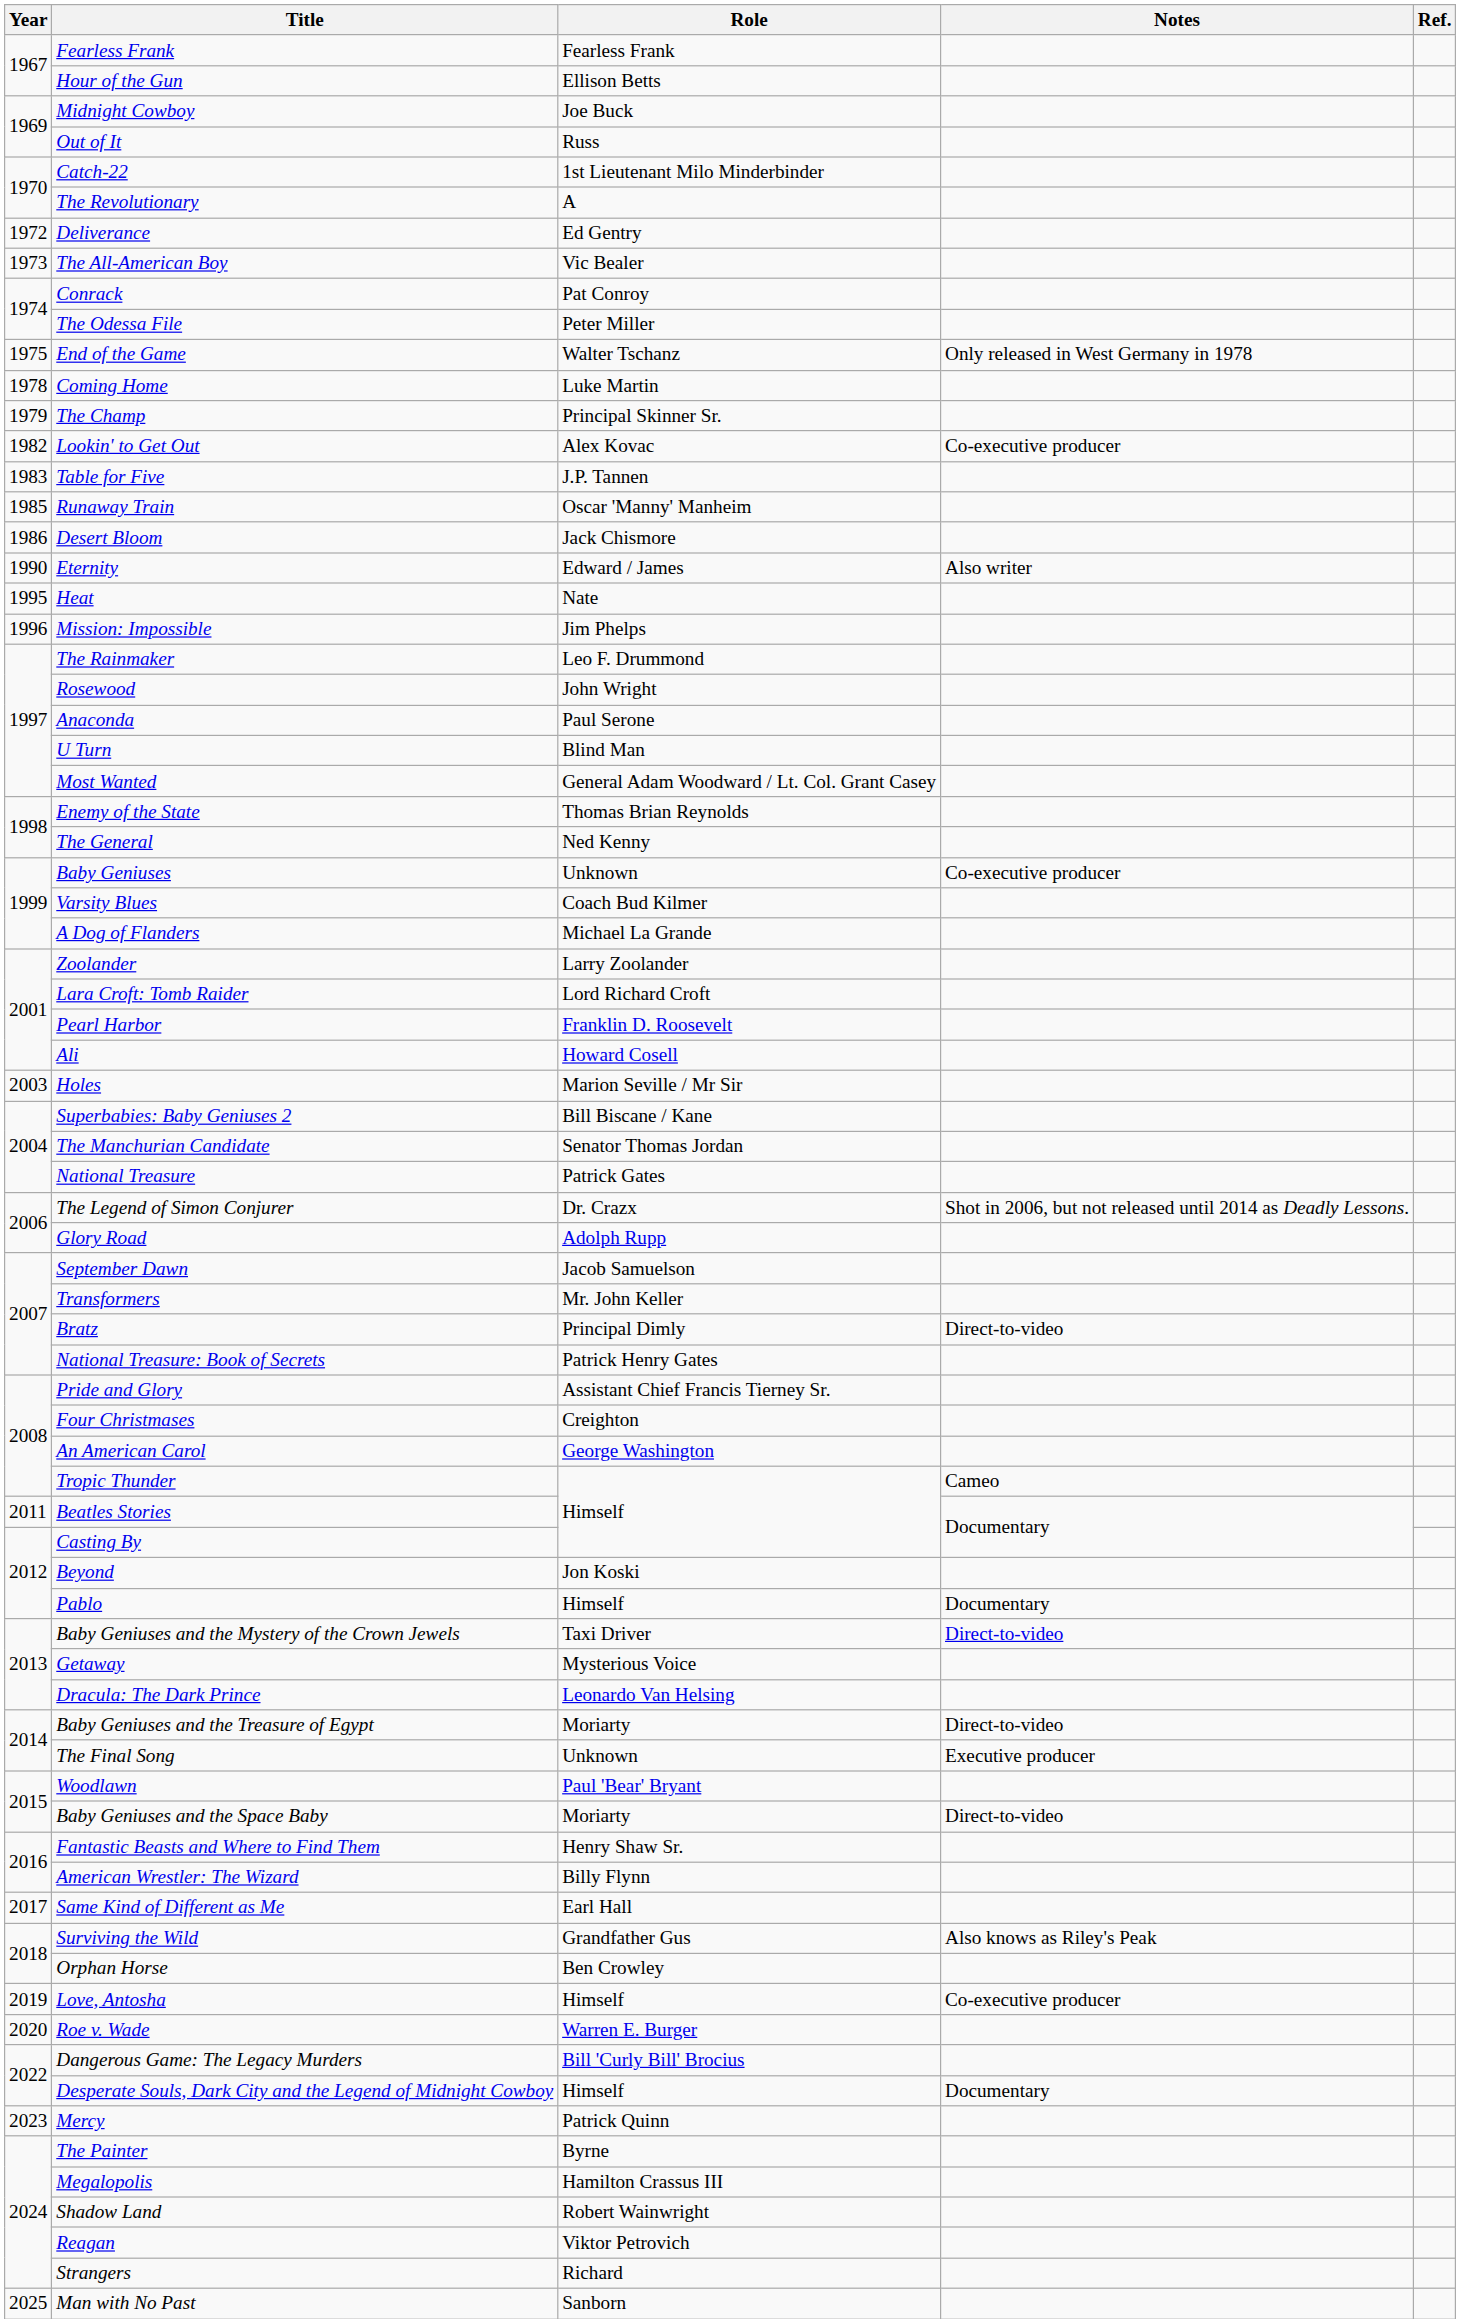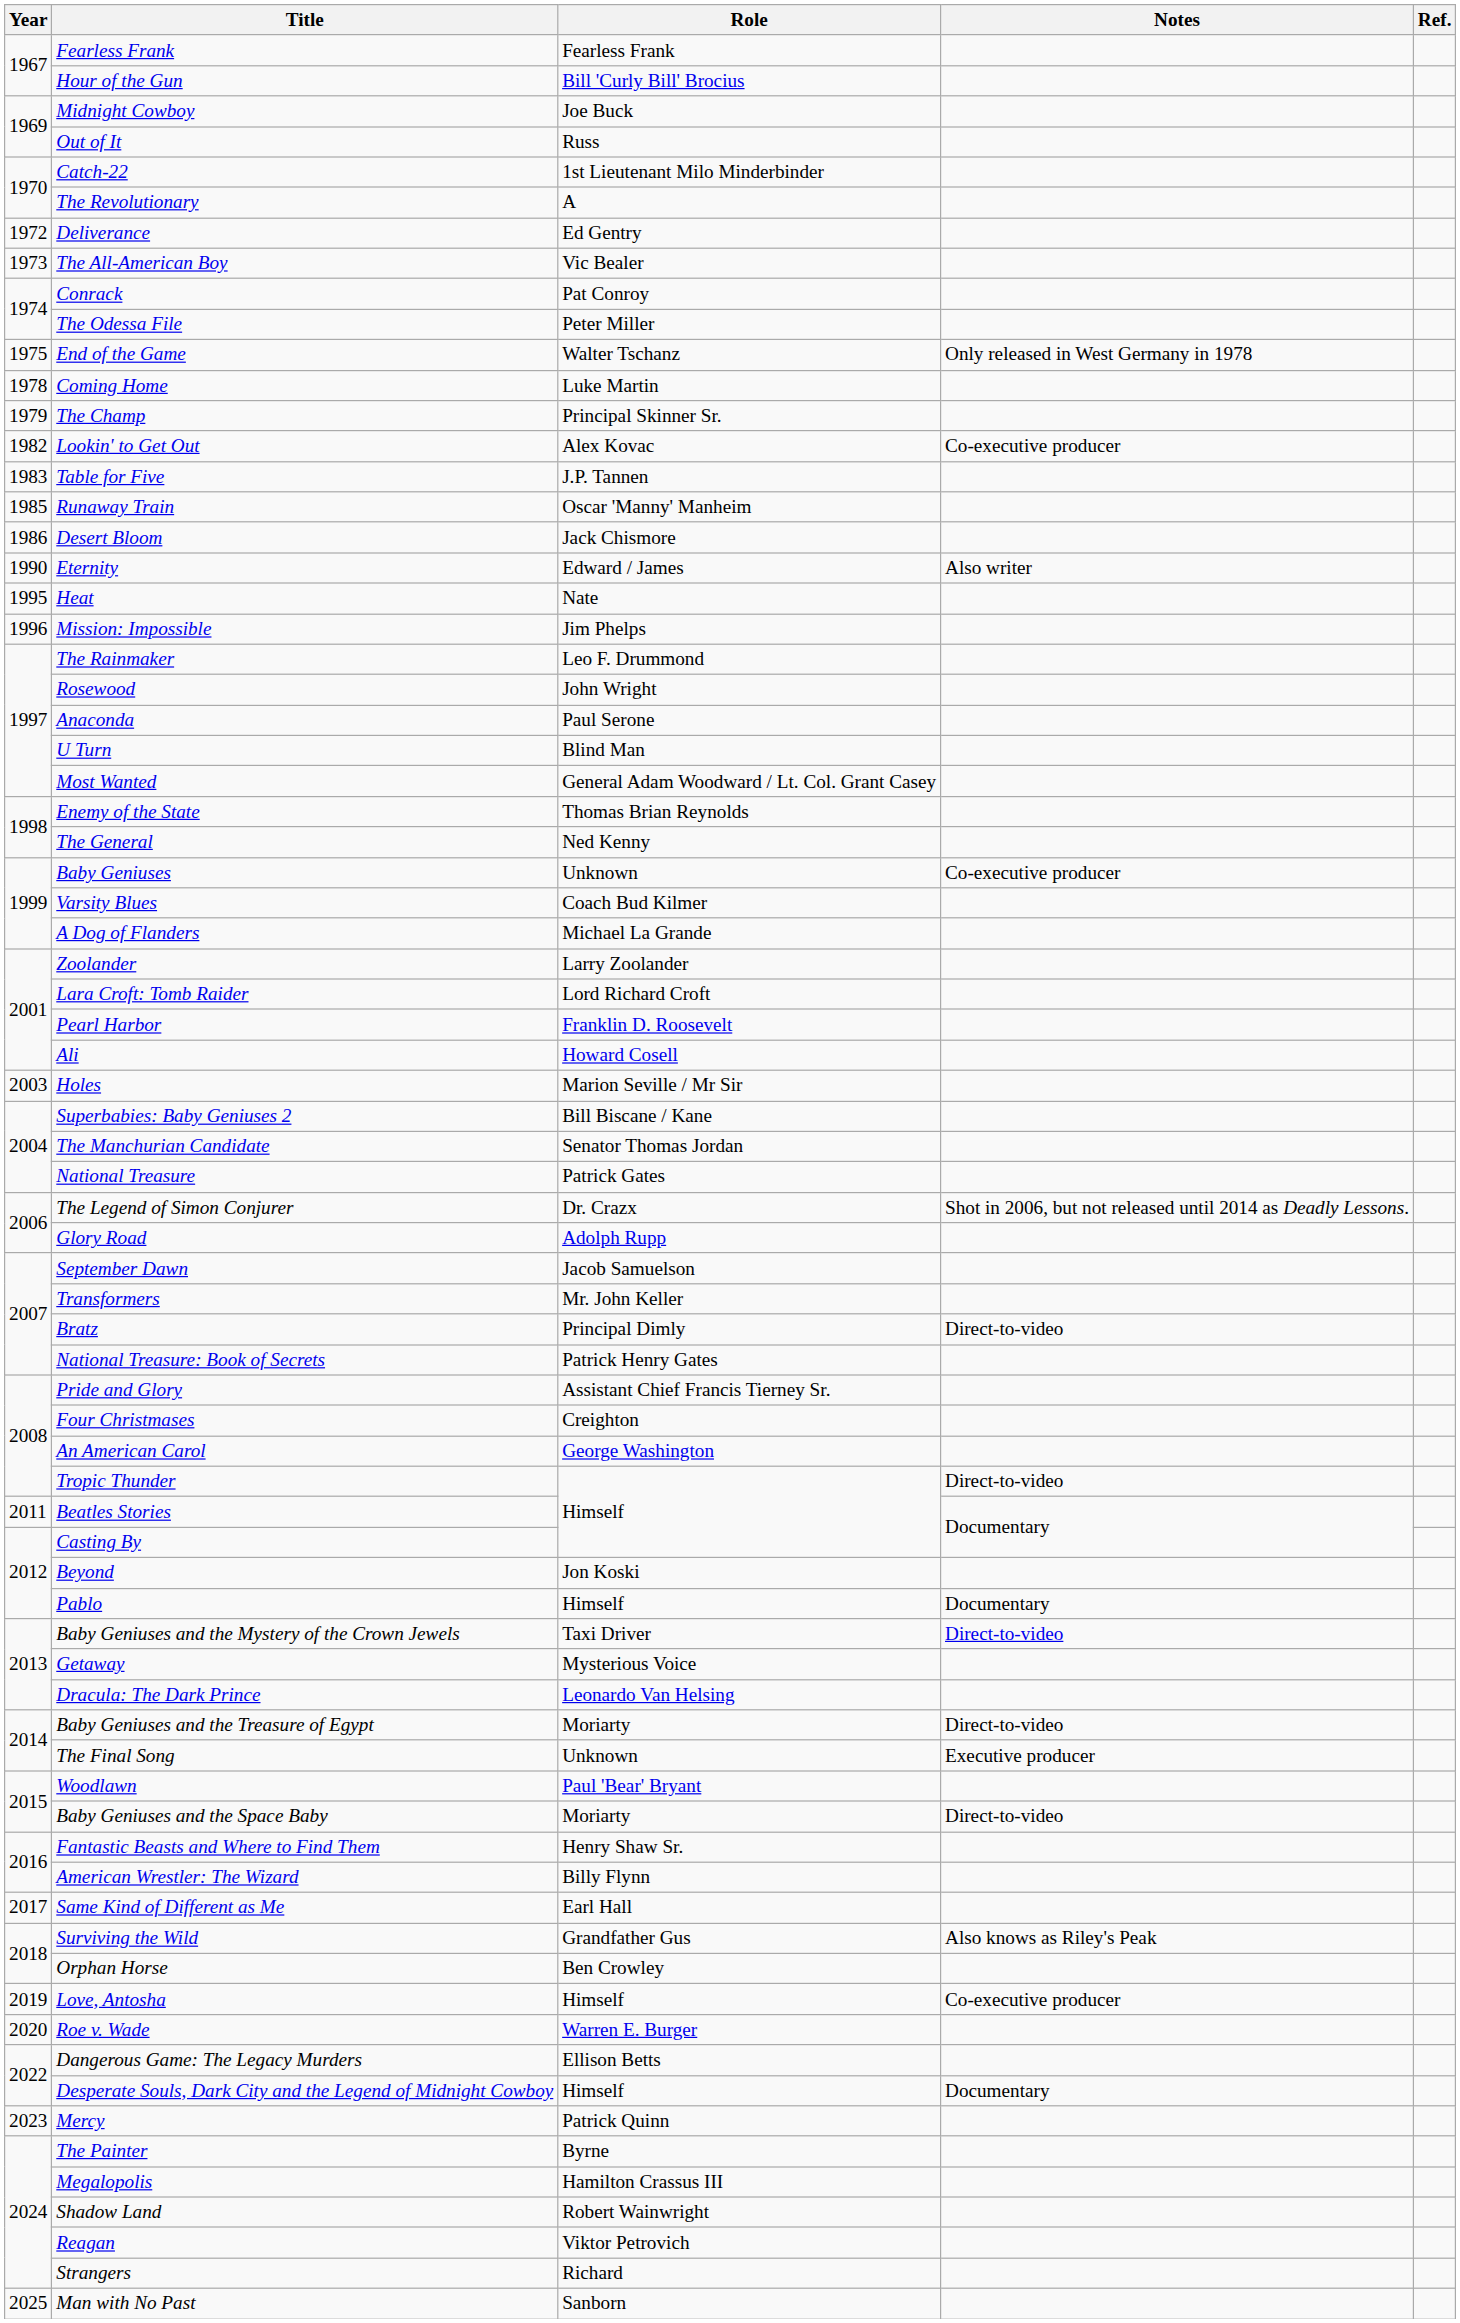Hour of the Gun | Role: Ellison Betts -> Bill 'Curly Bill' Brocius
Tropic Thunder | Notes: Cameo -> Direct-to-video
Dangerous Game: The Legacy Murders | Role: Bill 'Curly Bill' Brocius -> Ellison Betts
